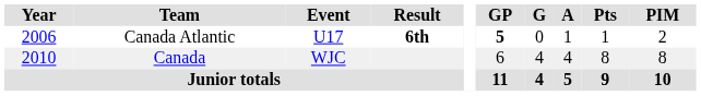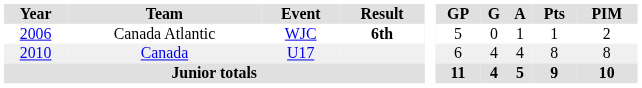Canada Atlantic | Event: U17 -> WJC
Canada Atlantic | GP: bold -> normal
Canada | Event: WJC -> U17
